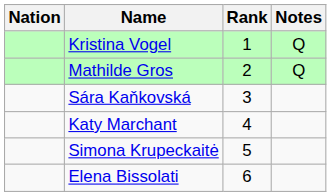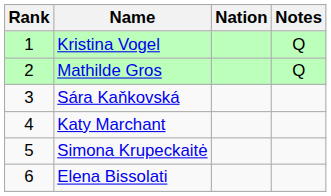columns swapped: Rank <-> Nation
